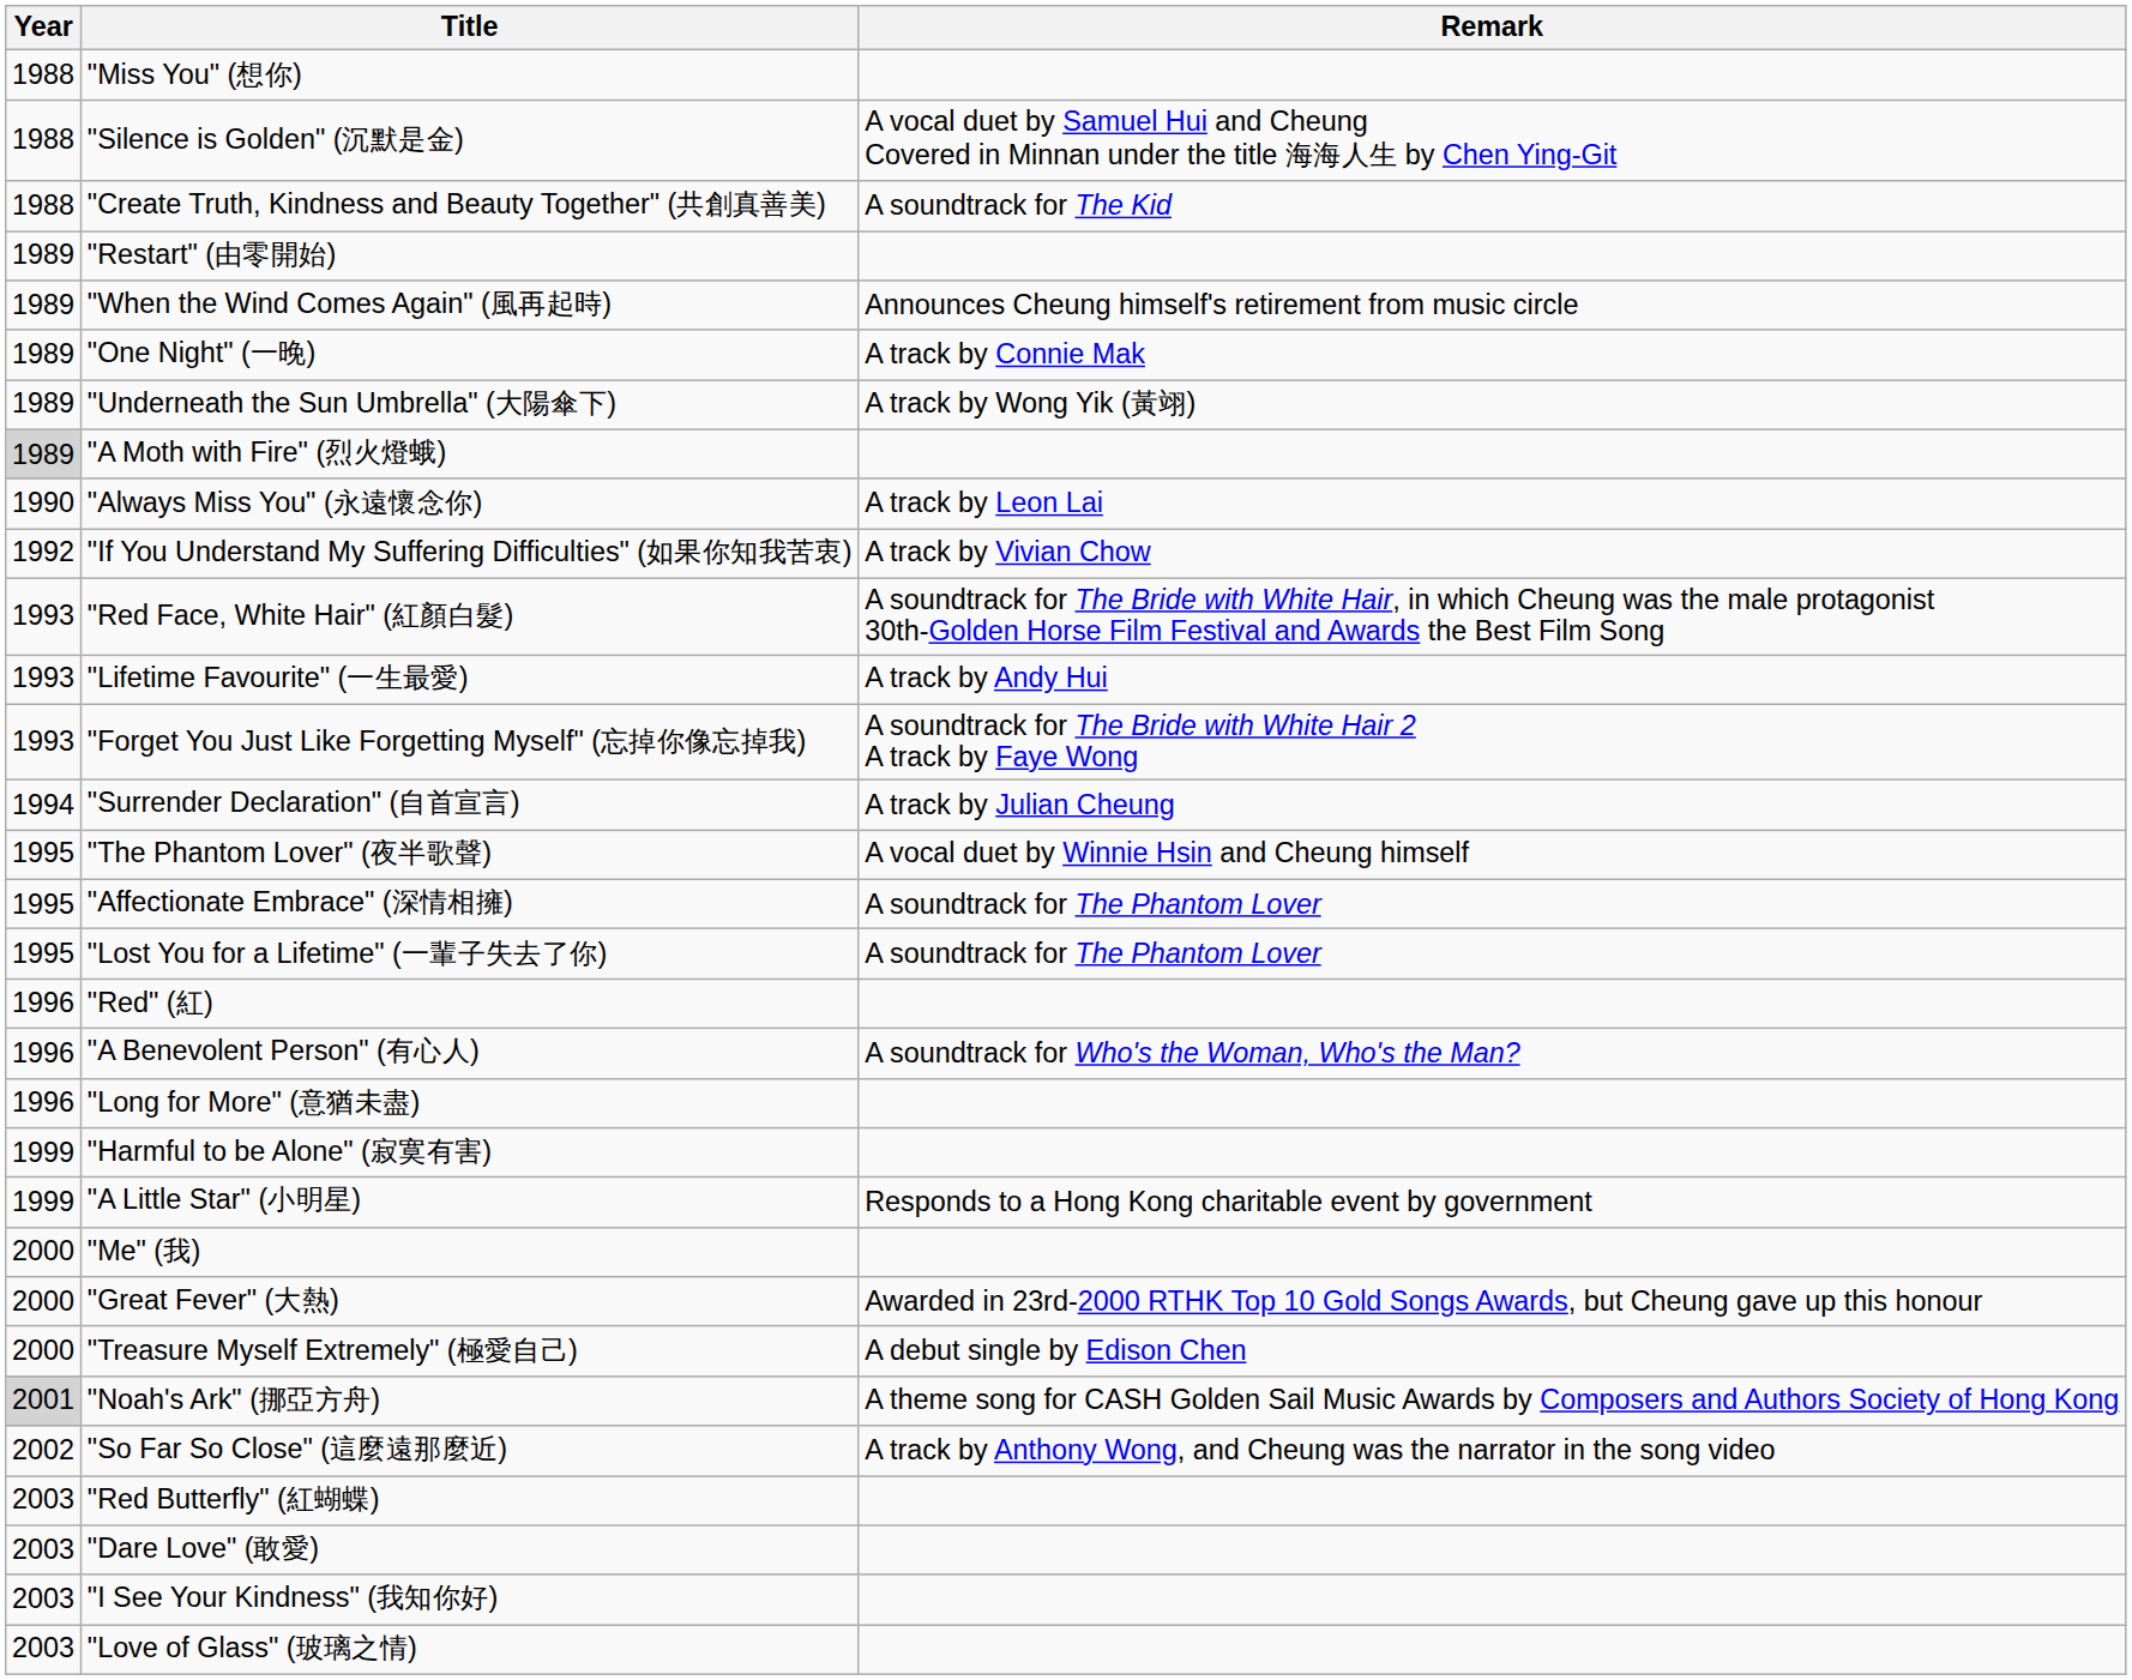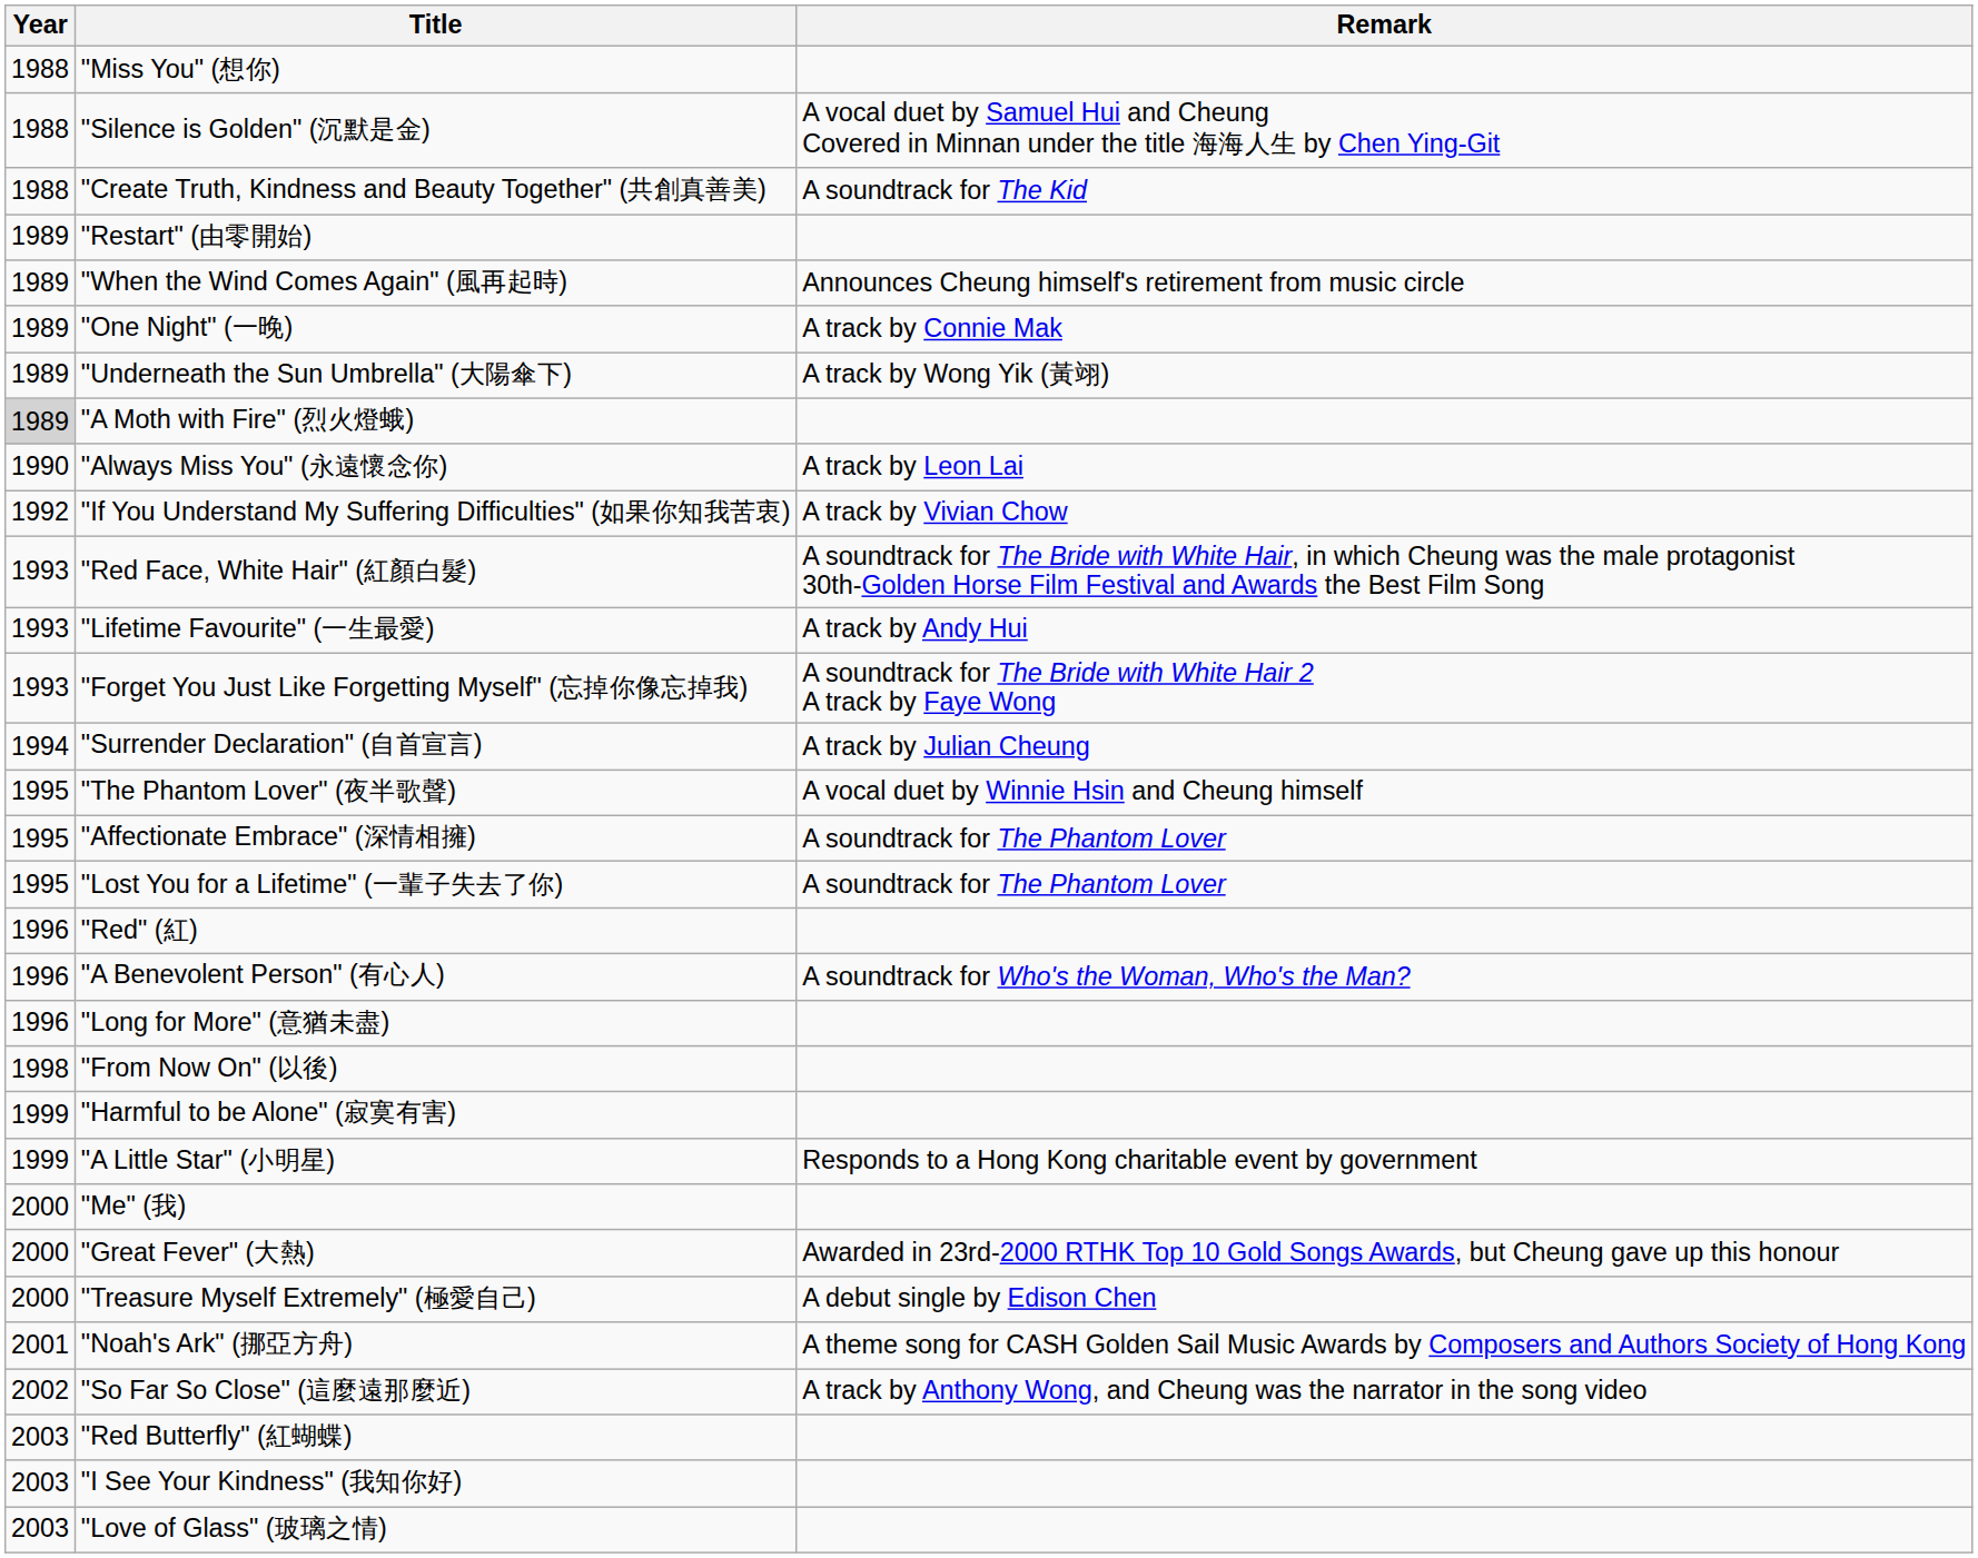+ row: 1998 | "From Now On" (以後)
"Noah's Ark" (挪亞方舟) | Year: lightgrey background -> no background
- row: 2003 | "Dare Love" (敢愛)
